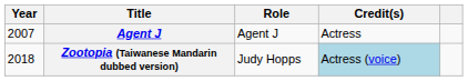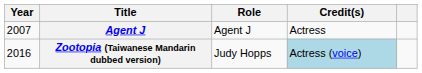Zootopia (Taiwanese Mandarin dubbed version) | Year: 2018 -> 2016
